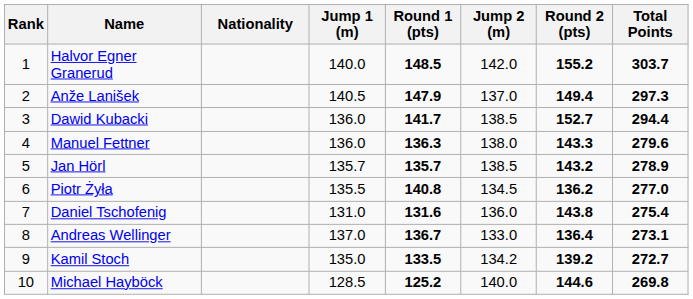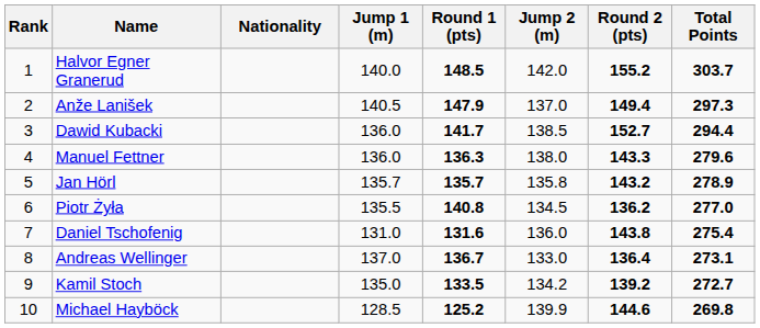Jan Hörl | Jump 2 (m): 138.5 -> 135.8
Michael Hayböck | Jump 2 (m): 140.0 -> 139.9
